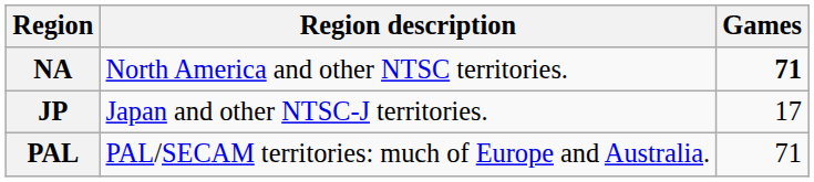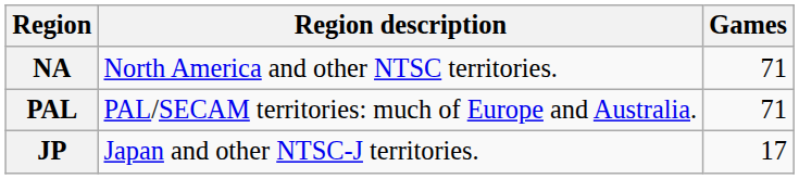NA | Games: bold -> normal
rows swapped: PAL <-> JP
